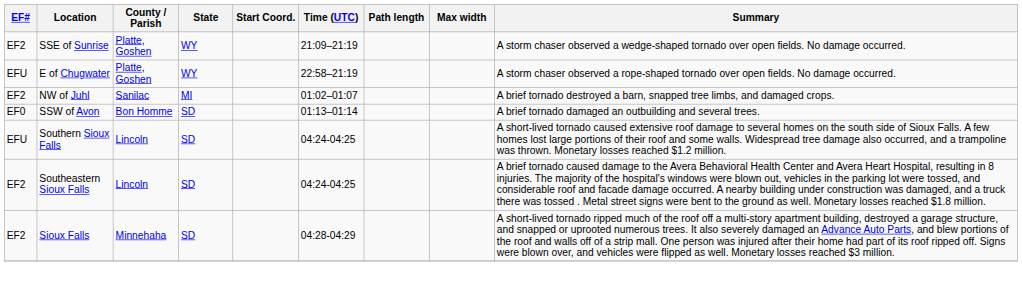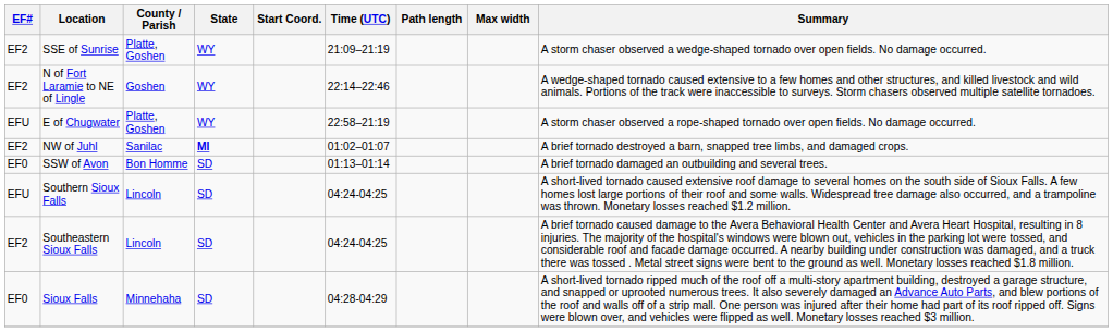+ row: EF2 | N of Fort Laramie to NE of Lingle | Goshen | WY | 22:14–22:46 | A wedge-shaped tornado caused extensive to a few homes and other structures, and killed livestock and wild animals. Portions of the track were inaccessible to surveys. Storm chasers observed multiple satellite tornadoes.
NW of Juhl | State: normal -> bold
Sioux Falls | EF#: EF2 -> EF0
